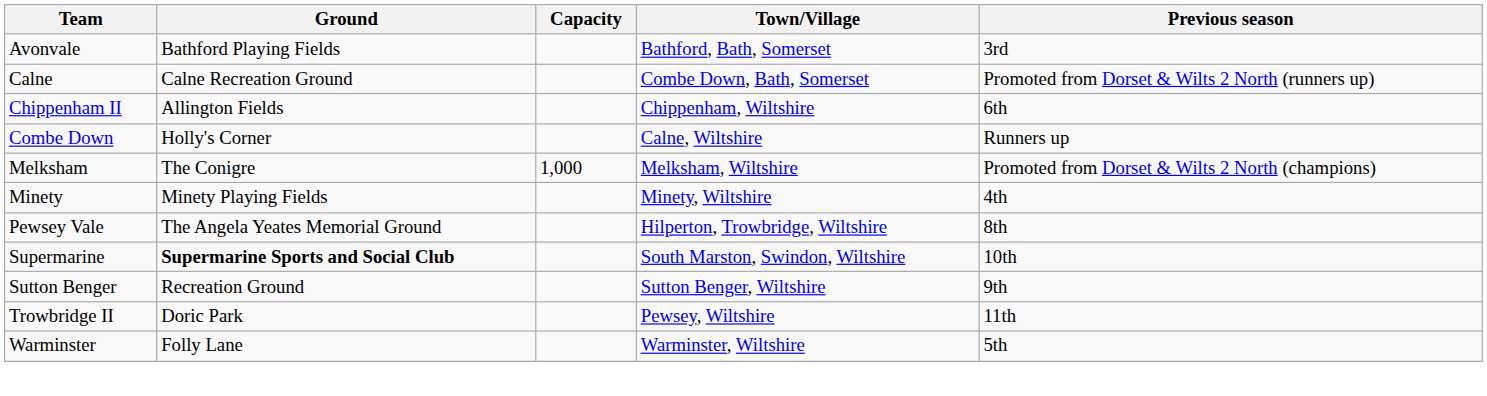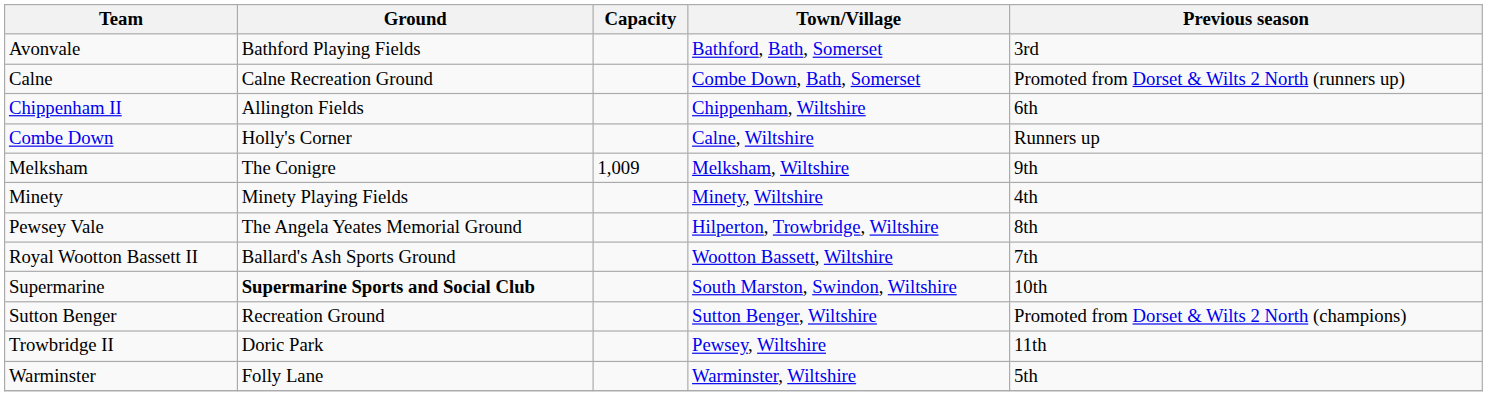Melksham | Capacity: 1,000 -> 1,009
Melksham | Previous season: Promoted from Dorset & Wilts 2 North (champions) -> 9th
+ row: Royal Wootton Bassett II | Ballard's Ash Sports Ground | Wootton Bassett, Wiltshire | 7th
Sutton Benger | Previous season: 9th -> Promoted from Dorset & Wilts 2 North (champions)
